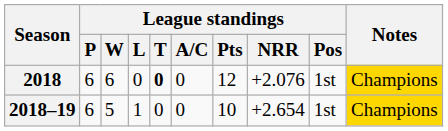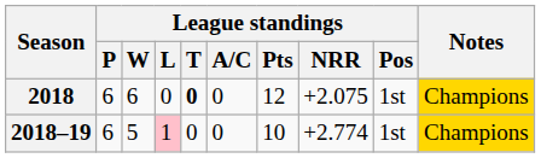2018 | League standings / NRR: +2.076 -> +2.075
2018–19 | League standings / L: no background -> pink background
2018–19 | League standings / NRR: +2.654 -> +2.774
